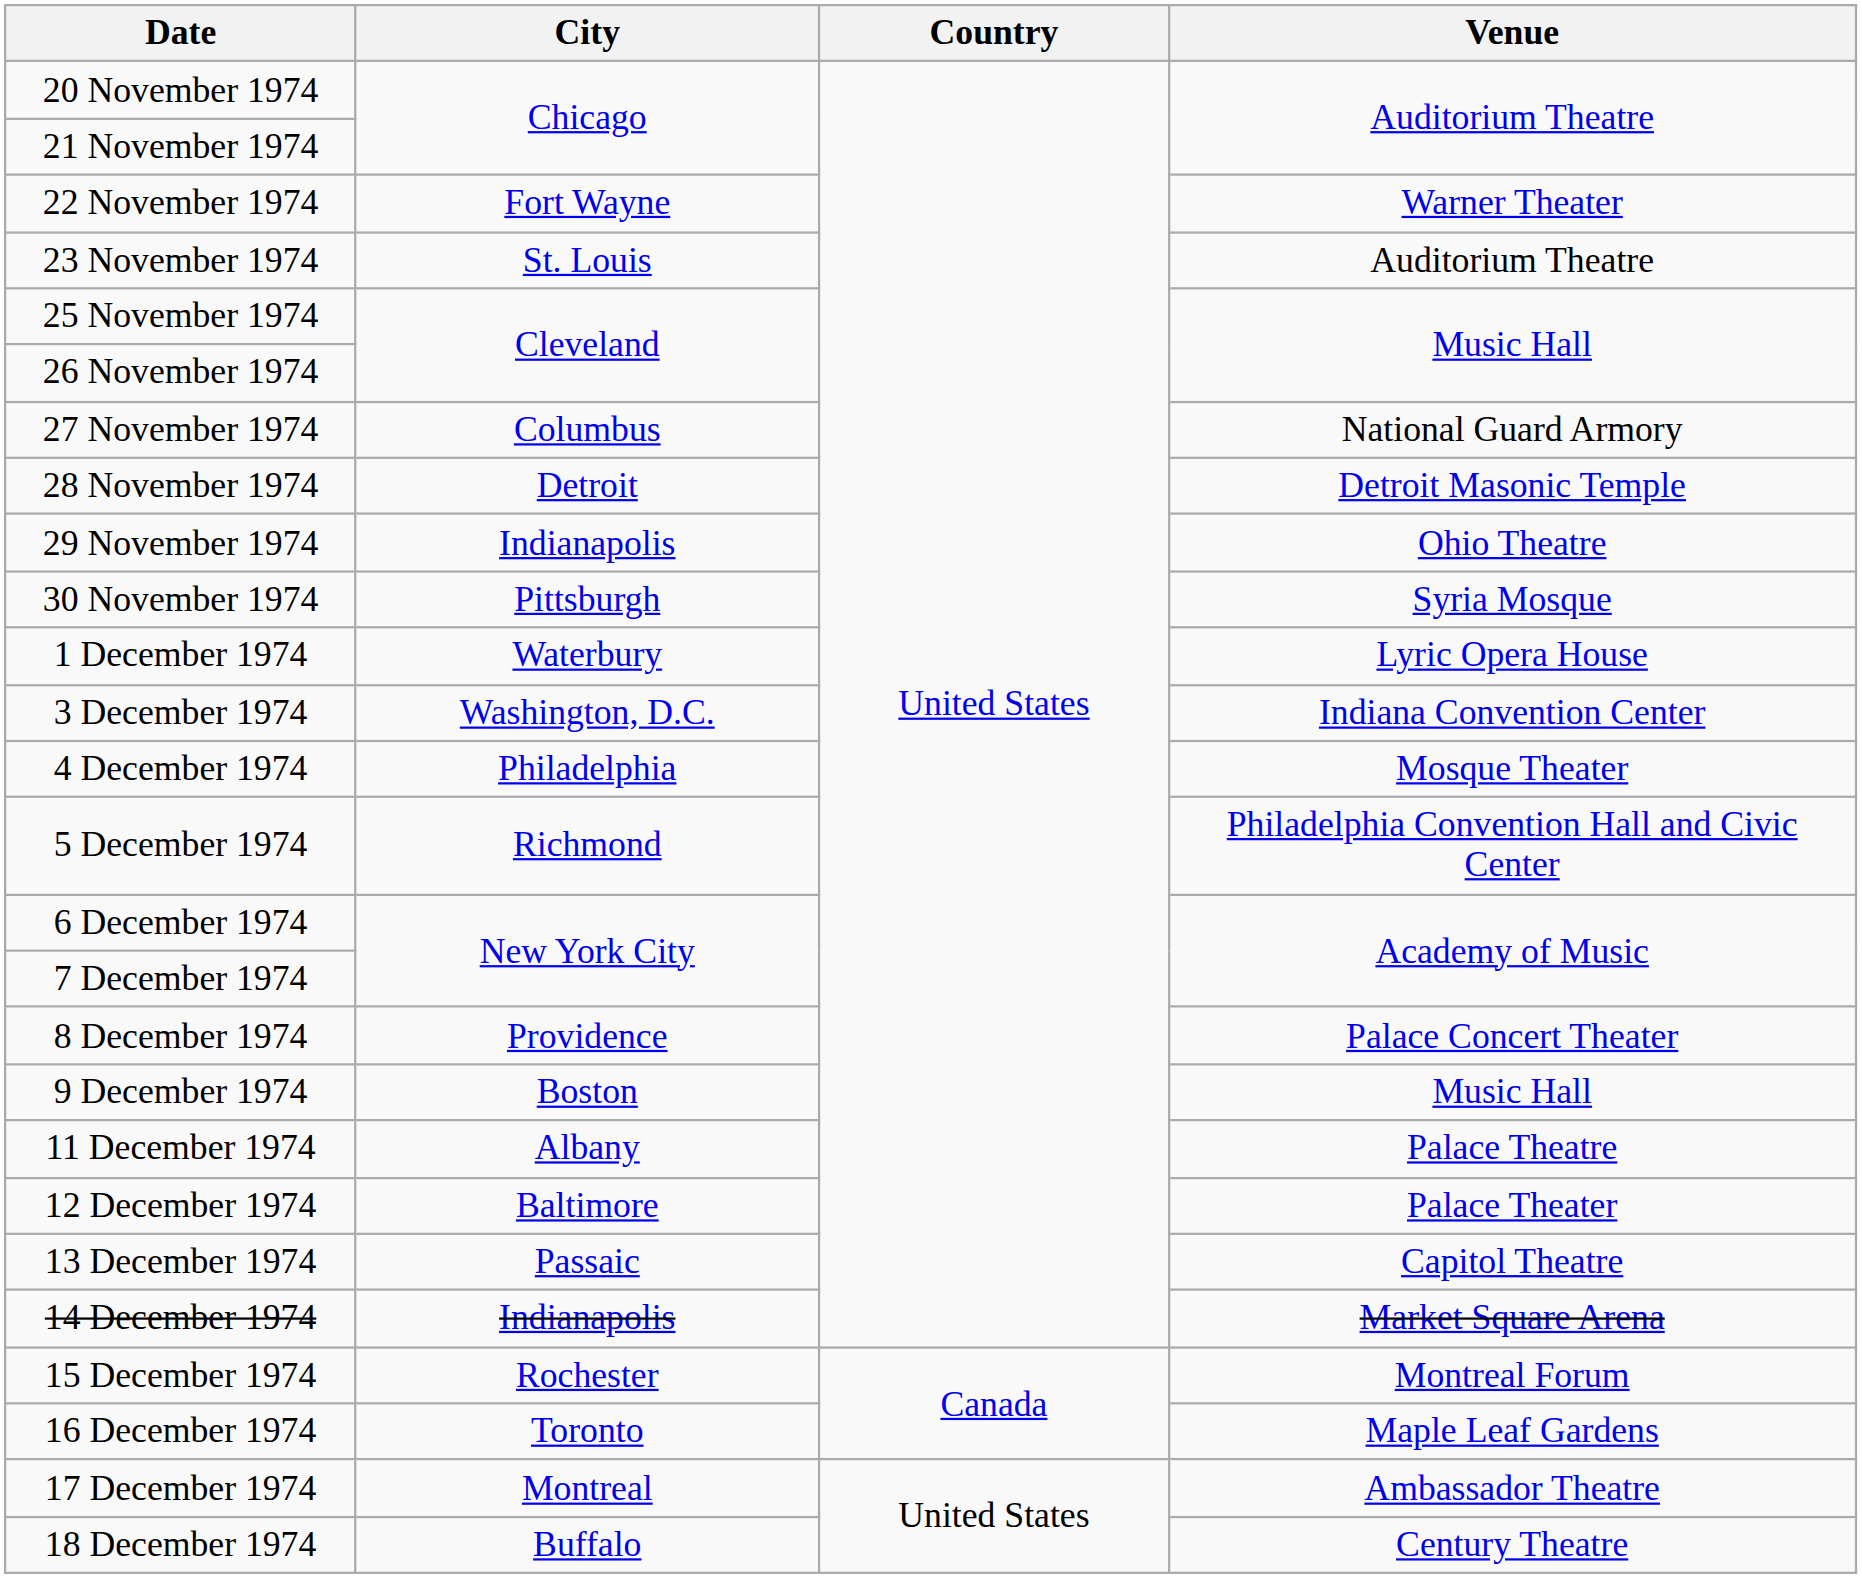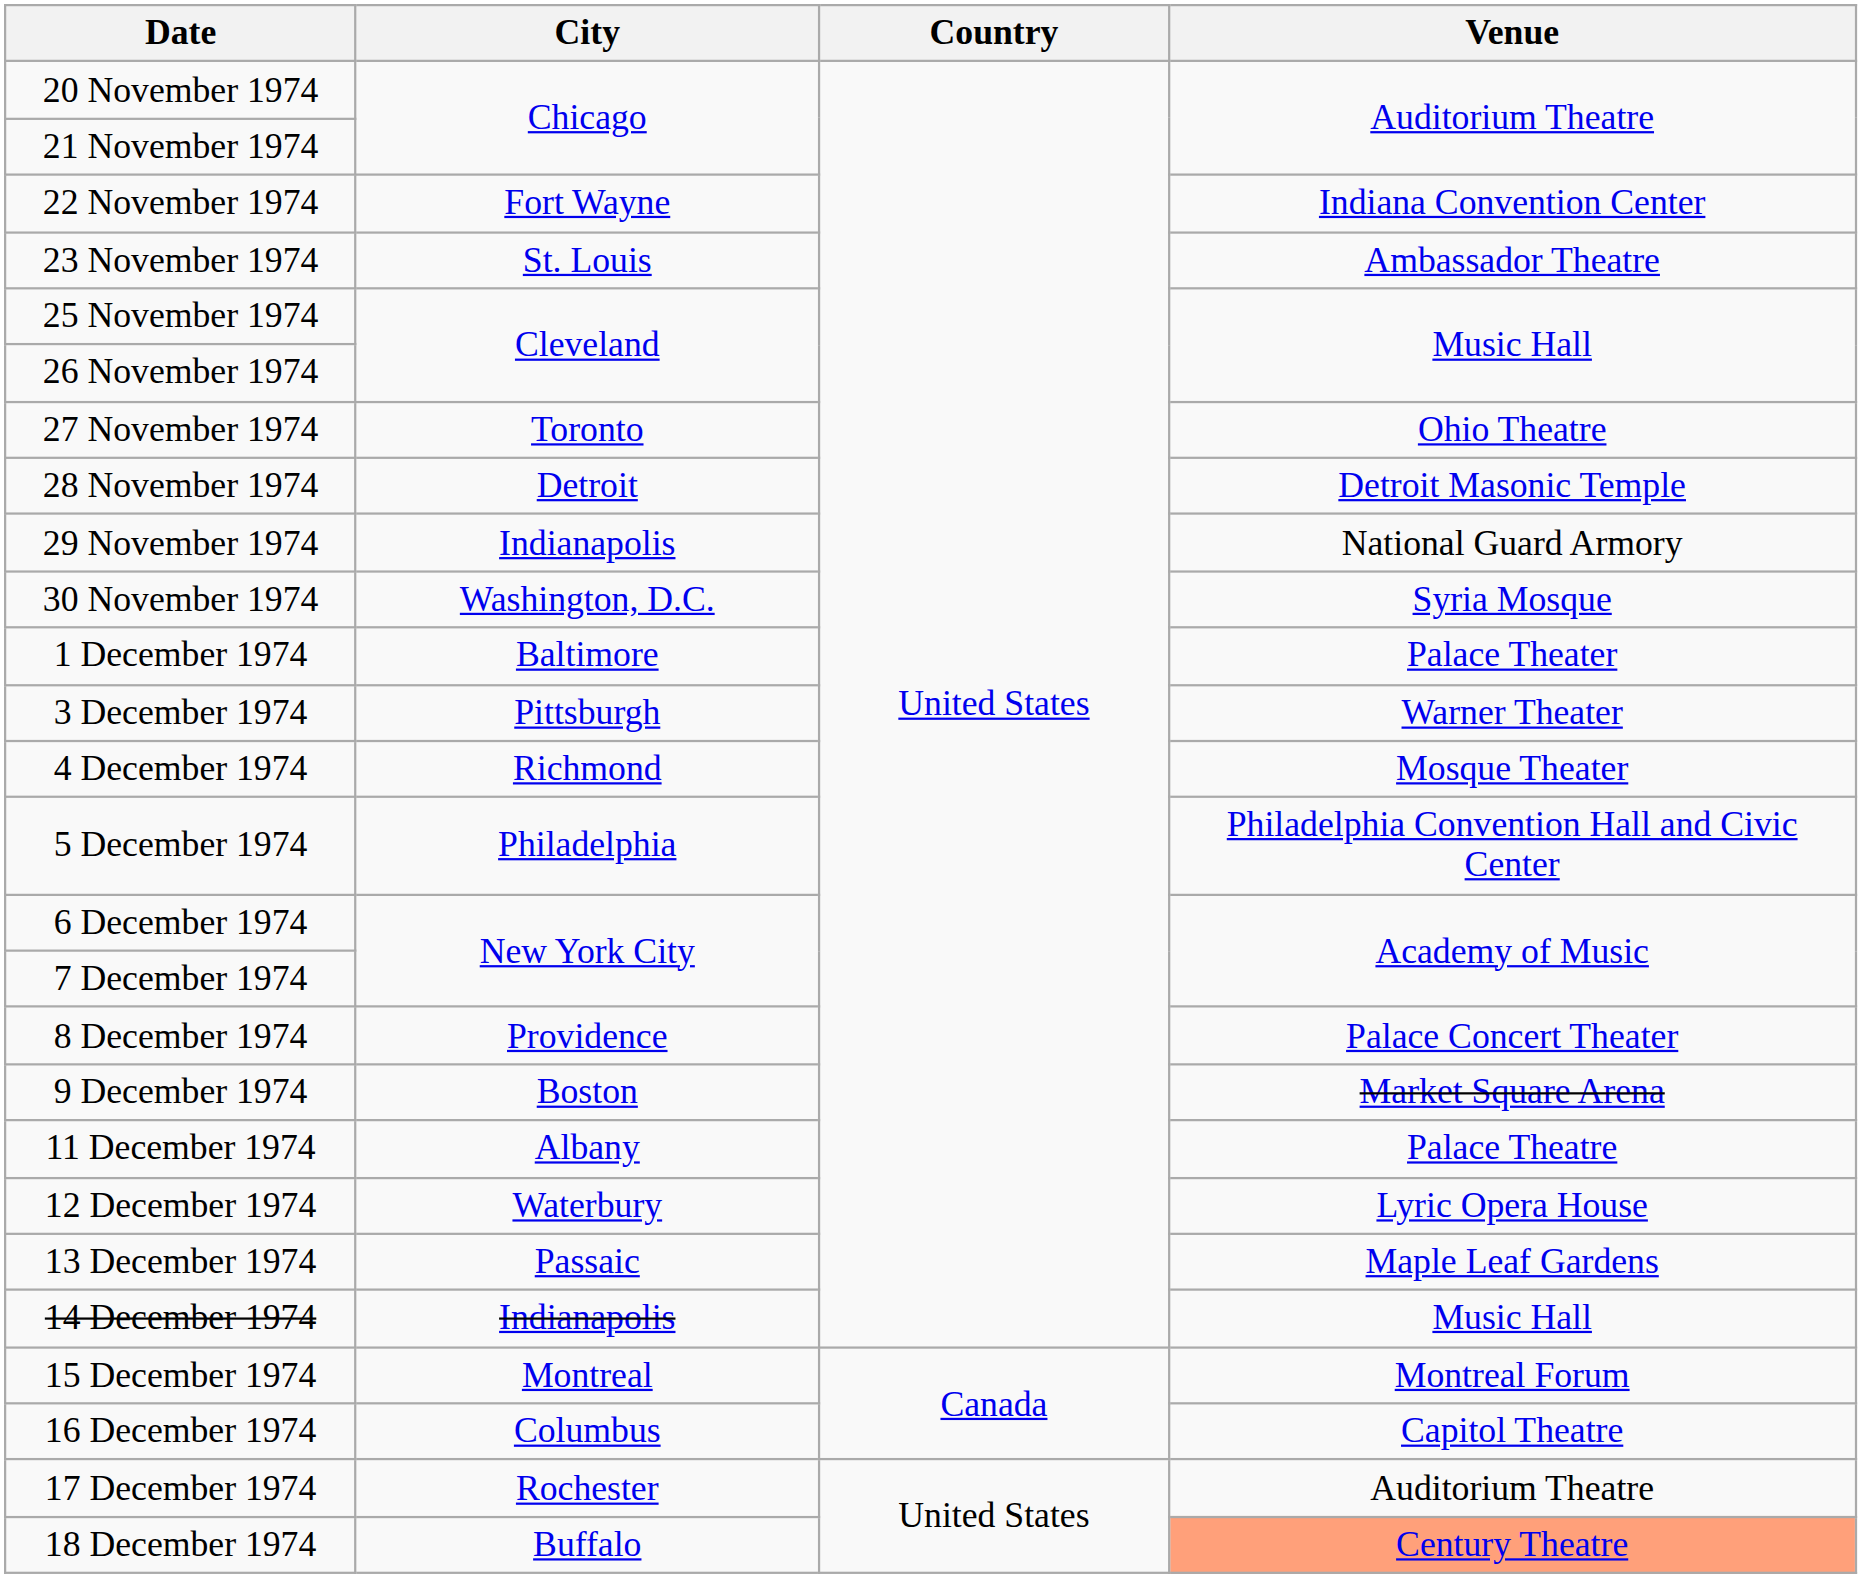22 November 1974 | Venue: Warner Theater -> Indiana Convention Center
23 November 1974 | Venue: Auditorium Theatre -> Ambassador Theatre
27 November 1974 | City: Columbus -> Toronto
27 November 1974 | Venue: National Guard Armory -> Ohio Theatre
29 November 1974 | Venue: Ohio Theatre -> National Guard Armory
30 November 1974 | City: Pittsburgh -> Washington, D.C.
1 December 1974 | City: Waterbury -> Baltimore
1 December 1974 | Venue: Lyric Opera House -> Palace Theater
3 December 1974 | City: Washington, D.C. -> Pittsburgh
3 December 1974 | Venue: Indiana Convention Center -> Warner Theater
4 December 1974 | City: Philadelphia -> Richmond
5 December 1974 | City: Richmond -> Philadelphia
9 December 1974 | Venue: Music Hall -> Market Square Arena
12 December 1974 | City: Baltimore -> Waterbury
12 December 1974 | Venue: Palace Theater -> Lyric Opera House
13 December 1974 | Venue: Capitol Theatre -> Maple Leaf Gardens
14 December 1974 | Venue: Market Square Arena -> Music Hall
15 December 1974 | City: Rochester -> Montreal
16 December 1974 | City: Toronto -> Columbus
16 December 1974 | Venue: Maple Leaf Gardens -> Capitol Theatre
17 December 1974 | City: Montreal -> Rochester
17 December 1974 | Venue: Ambassador Theatre -> Auditorium Theatre
18 December 1974 | Venue: no background -> lightsalmon background
